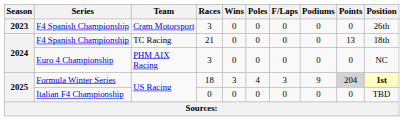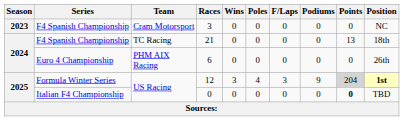F4 Spanish Championship / Cram Motorsport | Position: 26th -> NC
Euro 4 Championship | Races: 3 -> 6
Euro 4 Championship | Position: NC -> 26th
Formula Winter Series | Races: 18 -> 12
Italian F4 Championship | Points: normal -> bold
